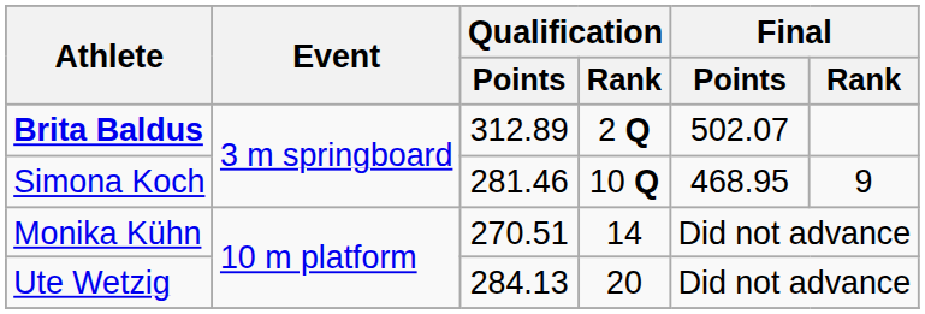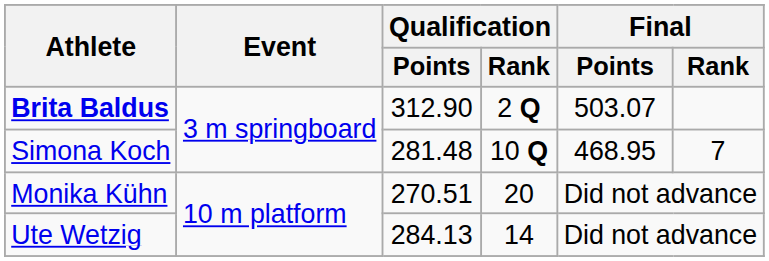Brita Baldus | Qualification / Points: 312.89 -> 312.90
Brita Baldus | Final / Points: 502.07 -> 503.07
Simona Koch | Qualification / Points: 281.46 -> 281.48
Simona Koch | Final / Rank: 9 -> 7
Monika Kühn | Qualification / Rank: 14 -> 20
Ute Wetzig | Qualification / Rank: 20 -> 14
